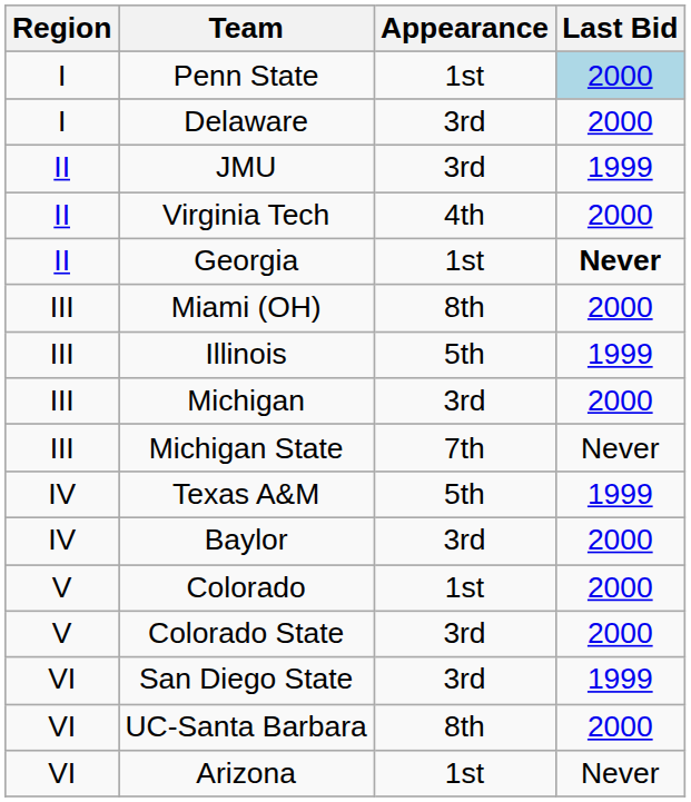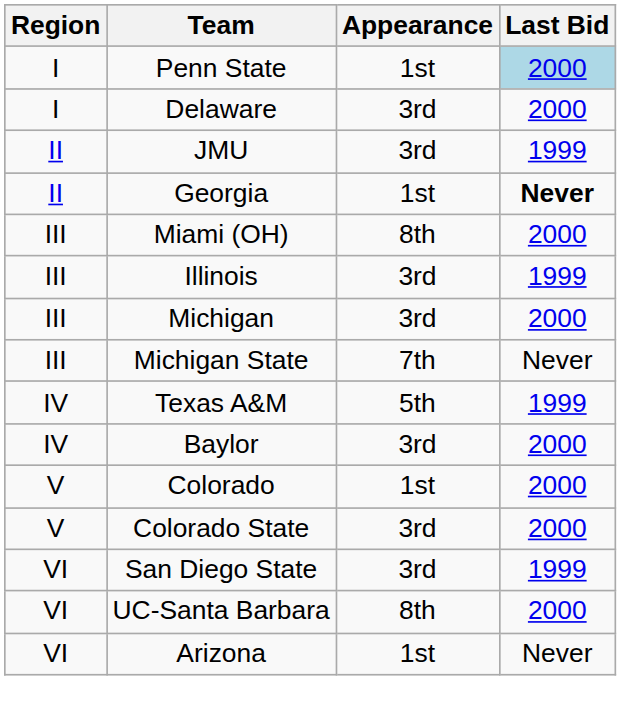- row: II | Virginia Tech | 4th | 2000
Illinois | Appearance: 5th -> 3rd
